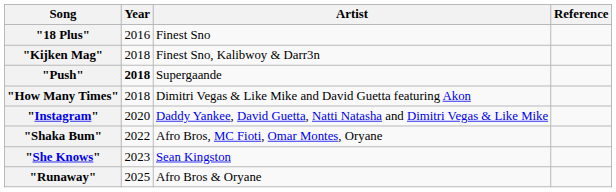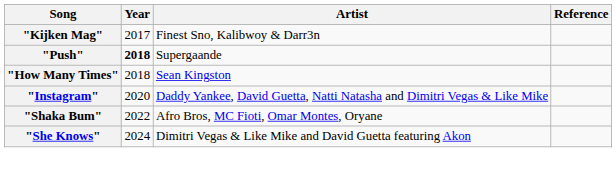- row: "18 Plus" | 2016 | Finest Sno
"Kijken Mag" | Year: 2018 -> 2017
"How Many Times" | Artist: Dimitri Vegas & Like Mike and David Guetta featuring Akon -> Sean Kingston
"She Knows" | Year: 2023 -> 2024
"She Knows" | Artist: Sean Kingston -> Dimitri Vegas & Like Mike and David Guetta featuring Akon
- row: "Runaway" | 2025 | Afro Bros & Oryane
